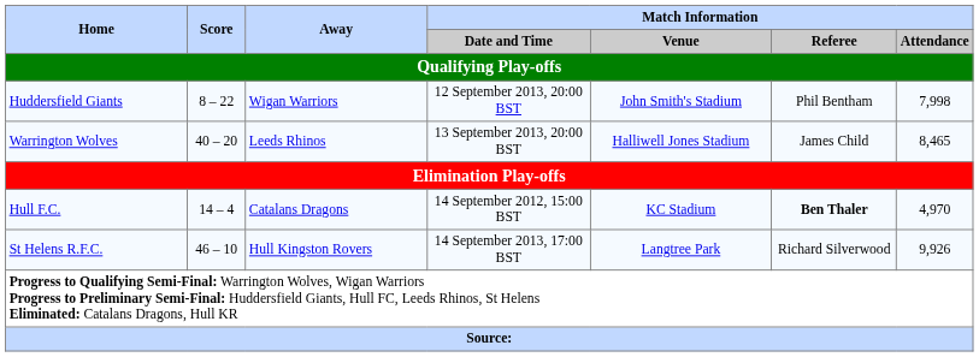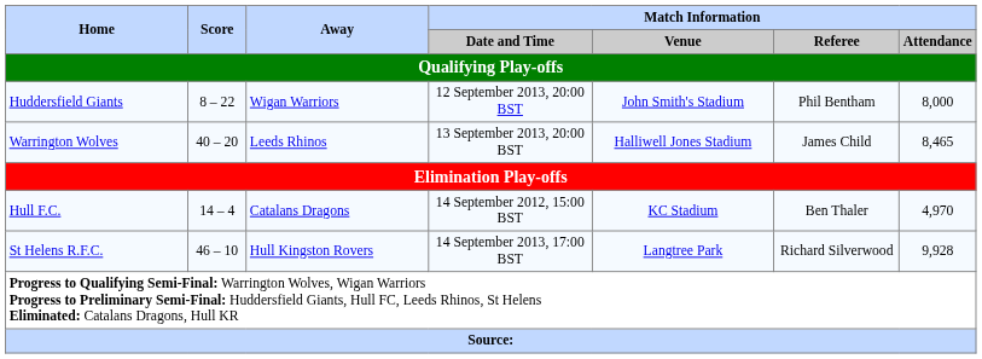Huddersfield Giants | Match Information / Attendance: 7,998 -> 8,000
Hull F.C. | Match Information / Referee: bold -> normal
St Helens R.F.C. | Match Information / Attendance: 9,926 -> 9,928
